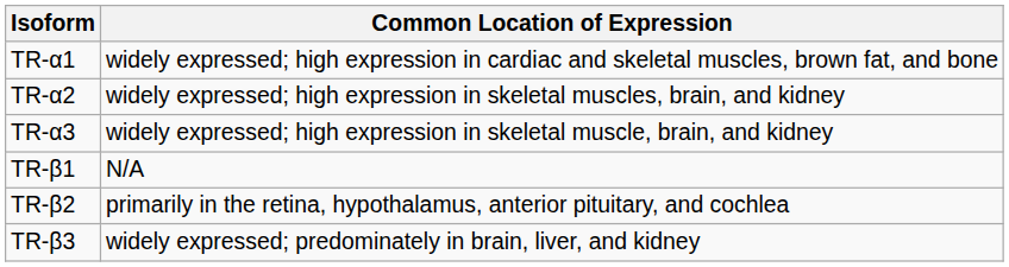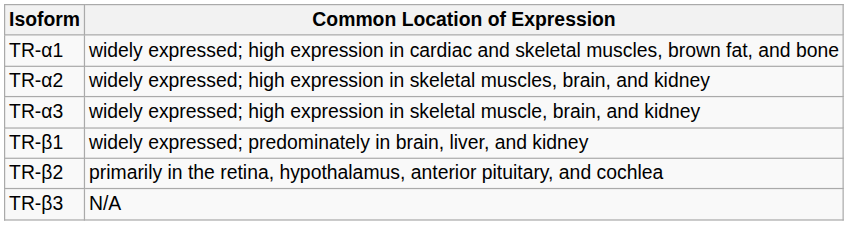TR-β1 | Common Location of Expression: N/A -> widely expressed; predominately in brain, liver, and kidney
TR-β3 | Common Location of Expression: widely expressed; predominately in brain, liver, and kidney -> N/A
